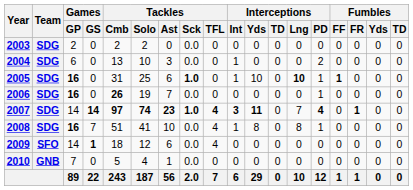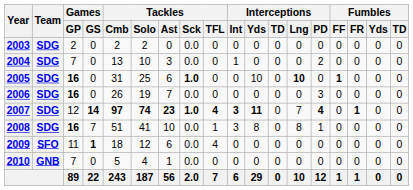2004 | Games / GP: 6 -> 7
2005 | Interceptions / Int: 1 -> 0
2005 | Interceptions / PD: 1 -> 0
2006 | Tackles / Cmb: bold -> normal
2006 | Interceptions / PD: 1 -> 3
2007 | Games / GP: 14 -> 12
2008 | Tackles / TFL: 4 -> 1
2008 | Interceptions / Int: 1 -> 3
2009 | Games / GP: 14 -> 11
